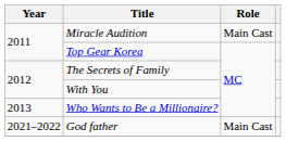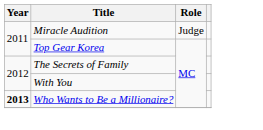Miracle Audition | Role: Main Cast -> Judge
Who Wants to Be a Millionaire? | Year: normal -> bold
- row: 2021–2022 | God father | Main Cast
